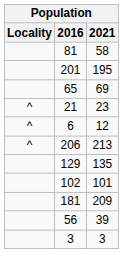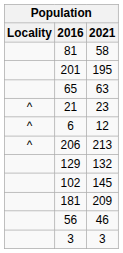65 | 2021: 69 -> 63
129 | 2021: 135 -> 132
102 | 2021: 101 -> 145
56 | 2021: 39 -> 46
